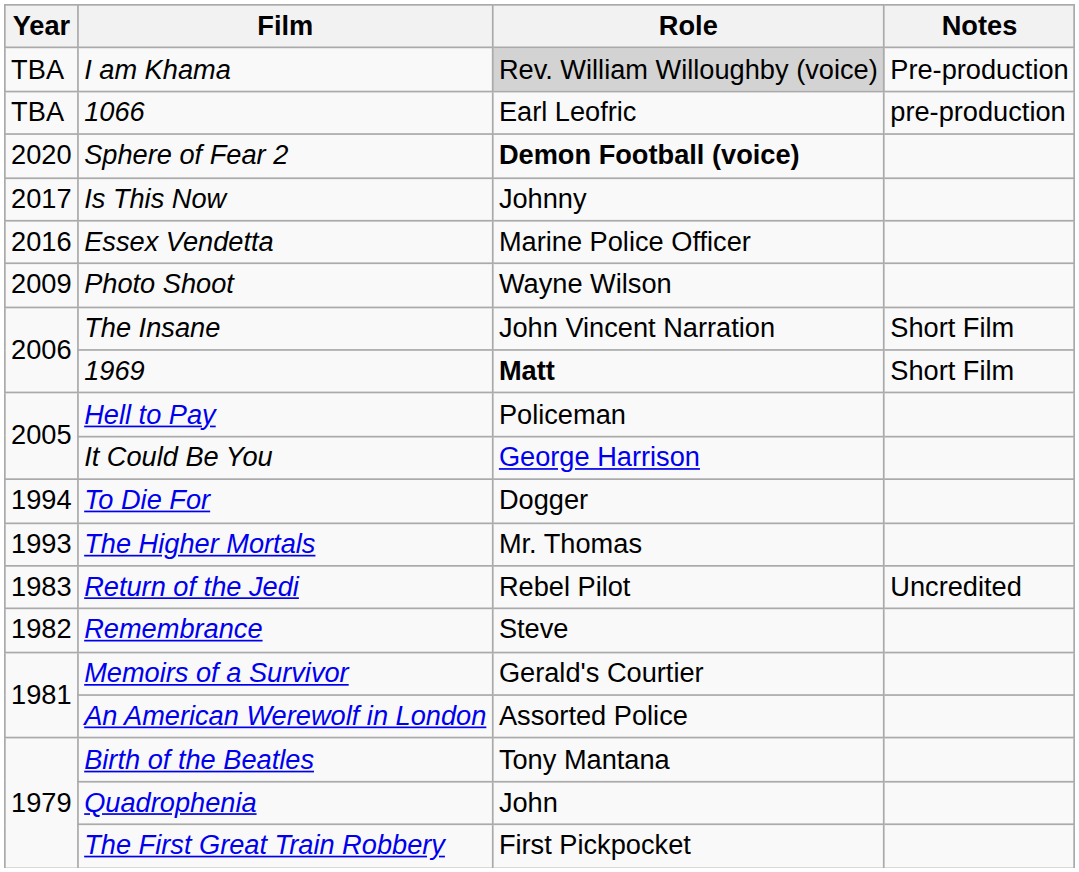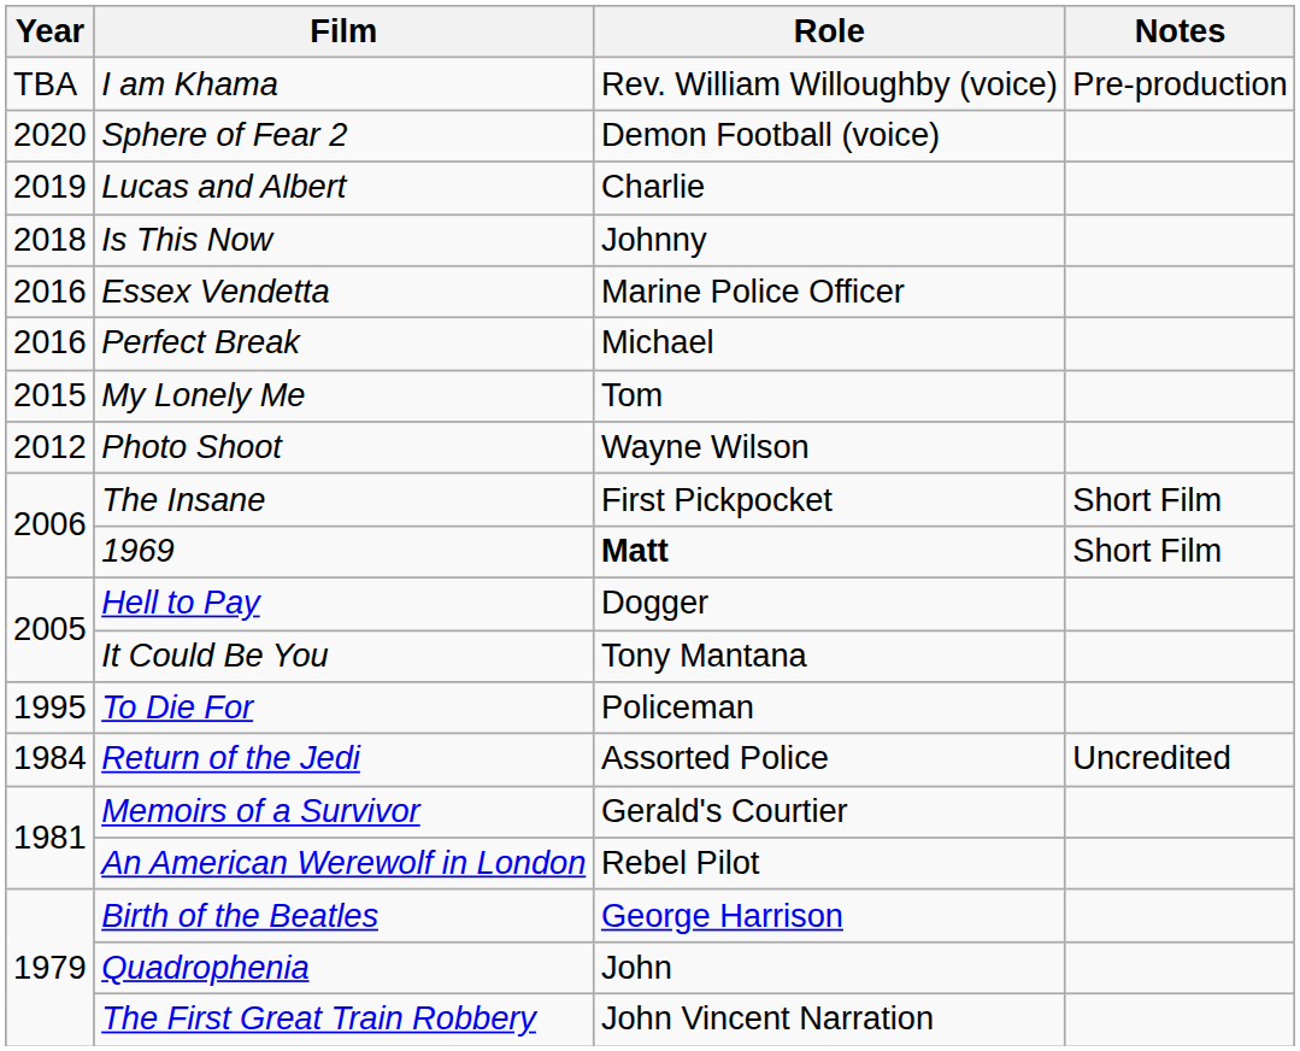I am Khama | Role: lightgrey background -> no background
- row: TBA | 1066 | Earl Leofric | pre-production
Sphere of Fear 2 | Role: bold -> normal
+ row: 2019 | Lucas and Albert | Charlie
Is This Now | Year: 2017 -> 2018
+ row: 2016 | Perfect Break | Michael
+ row: 2015 | My Lonely Me | Tom
Photo Shoot | Year: 2009 -> 2012
The Insane | Role: John Vincent Narration -> First Pickpocket
Hell to Pay | Role: Policeman -> Dogger
It Could Be You | Role: George Harrison -> Tony Mantana
To Die For | Year: 1994 -> 1995
To Die For | Role: Dogger -> Policeman
- row: 1993 | The Higher Mortals | Mr. Thomas
Return of the Jedi | Year: 1983 -> 1984
Return of the Jedi | Role: Rebel Pilot -> Assorted Police
- row: 1982 | Remembrance | Steve
An American Werewolf in London | Role: Assorted Police -> Rebel Pilot
Birth of the Beatles | Role: Tony Mantana -> George Harrison
The First Great Train Robbery | Role: First Pickpocket -> John Vincent Narration
